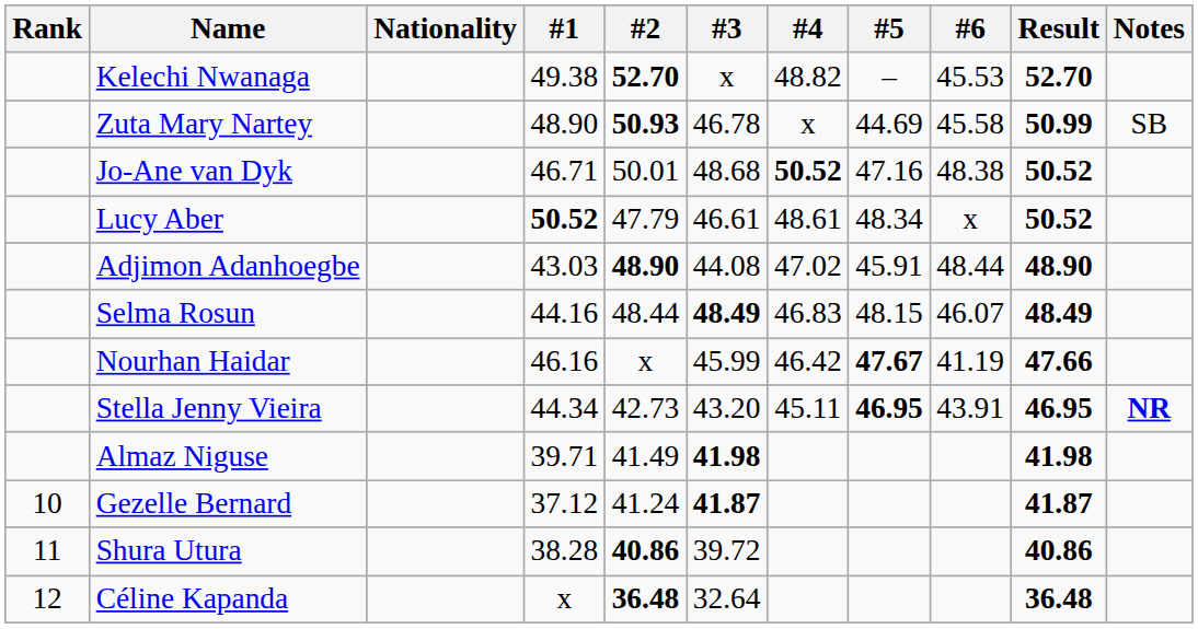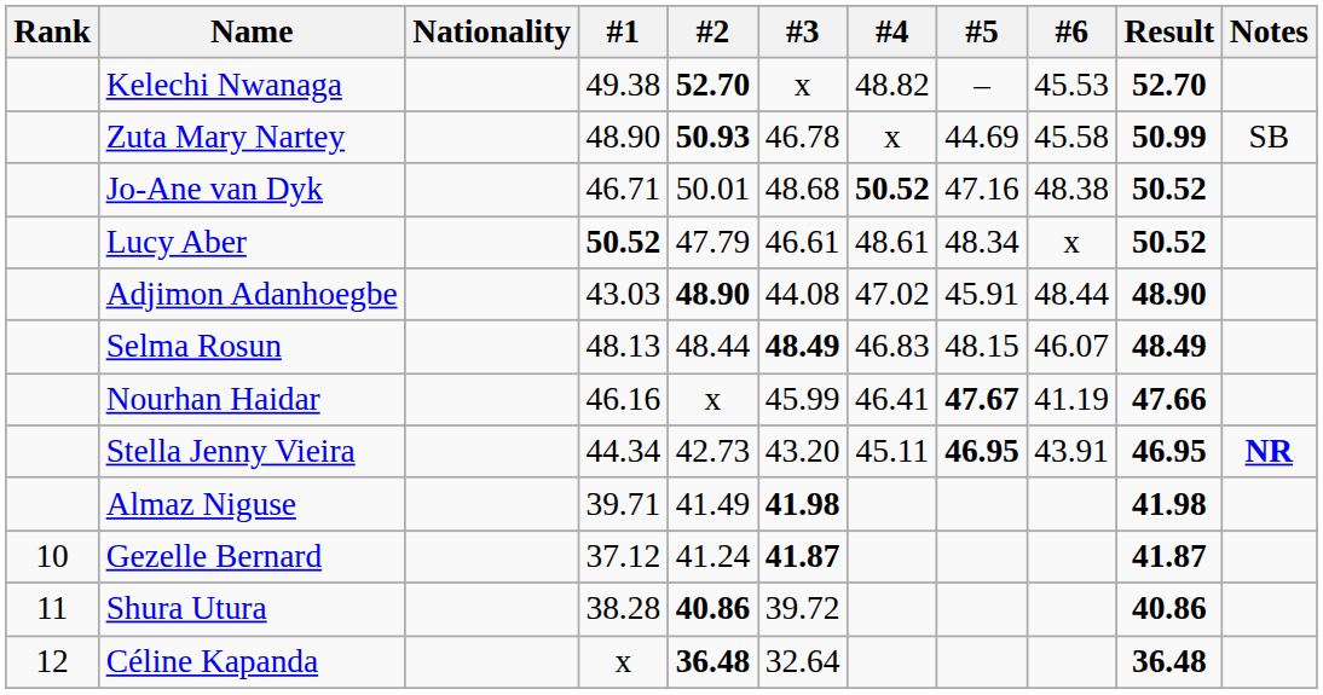Selma Rosun | #1: 44.16 -> 48.13
Nourhan Haidar | #4: 46.42 -> 46.41
